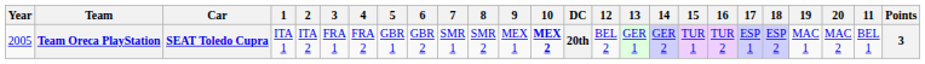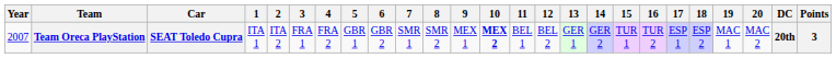columns swapped: 11 <-> DC
Team Oreca PlayStation | Year: 2005 -> 2007
